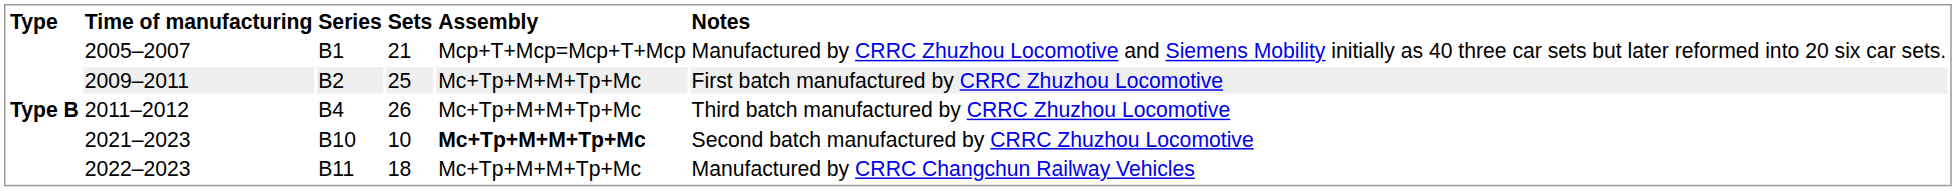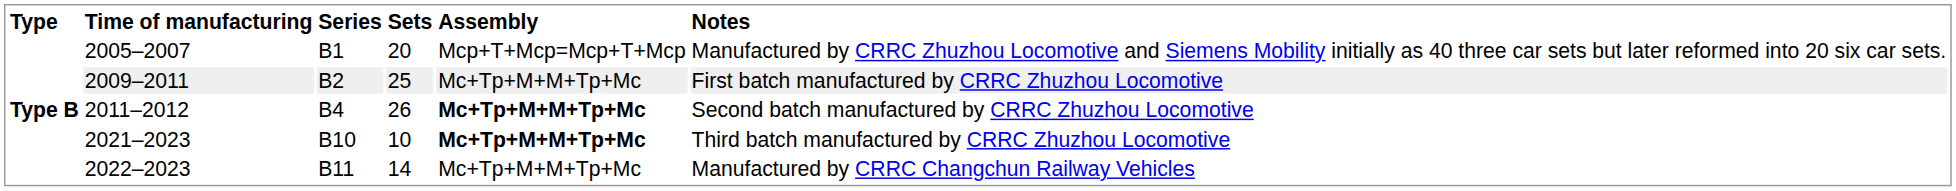2005–2007 | Sets: 21 -> 20
2011–2012 | Assembly: normal -> bold
2011–2012 | Notes: Third batch manufactured by CRRC Zhuzhou Locomotive -> Second batch manufactured by CRRC Zhuzhou Locomotive
2021–2023 | Notes: Second batch manufactured by CRRC Zhuzhou Locomotive -> Third batch manufactured by CRRC Zhuzhou Locomotive
2022–2023 | Sets: 18 -> 14
